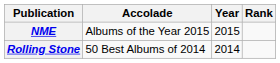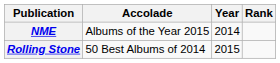NME | Year: 2015 -> 2014
Rolling Stone | Year: 2014 -> 2015
